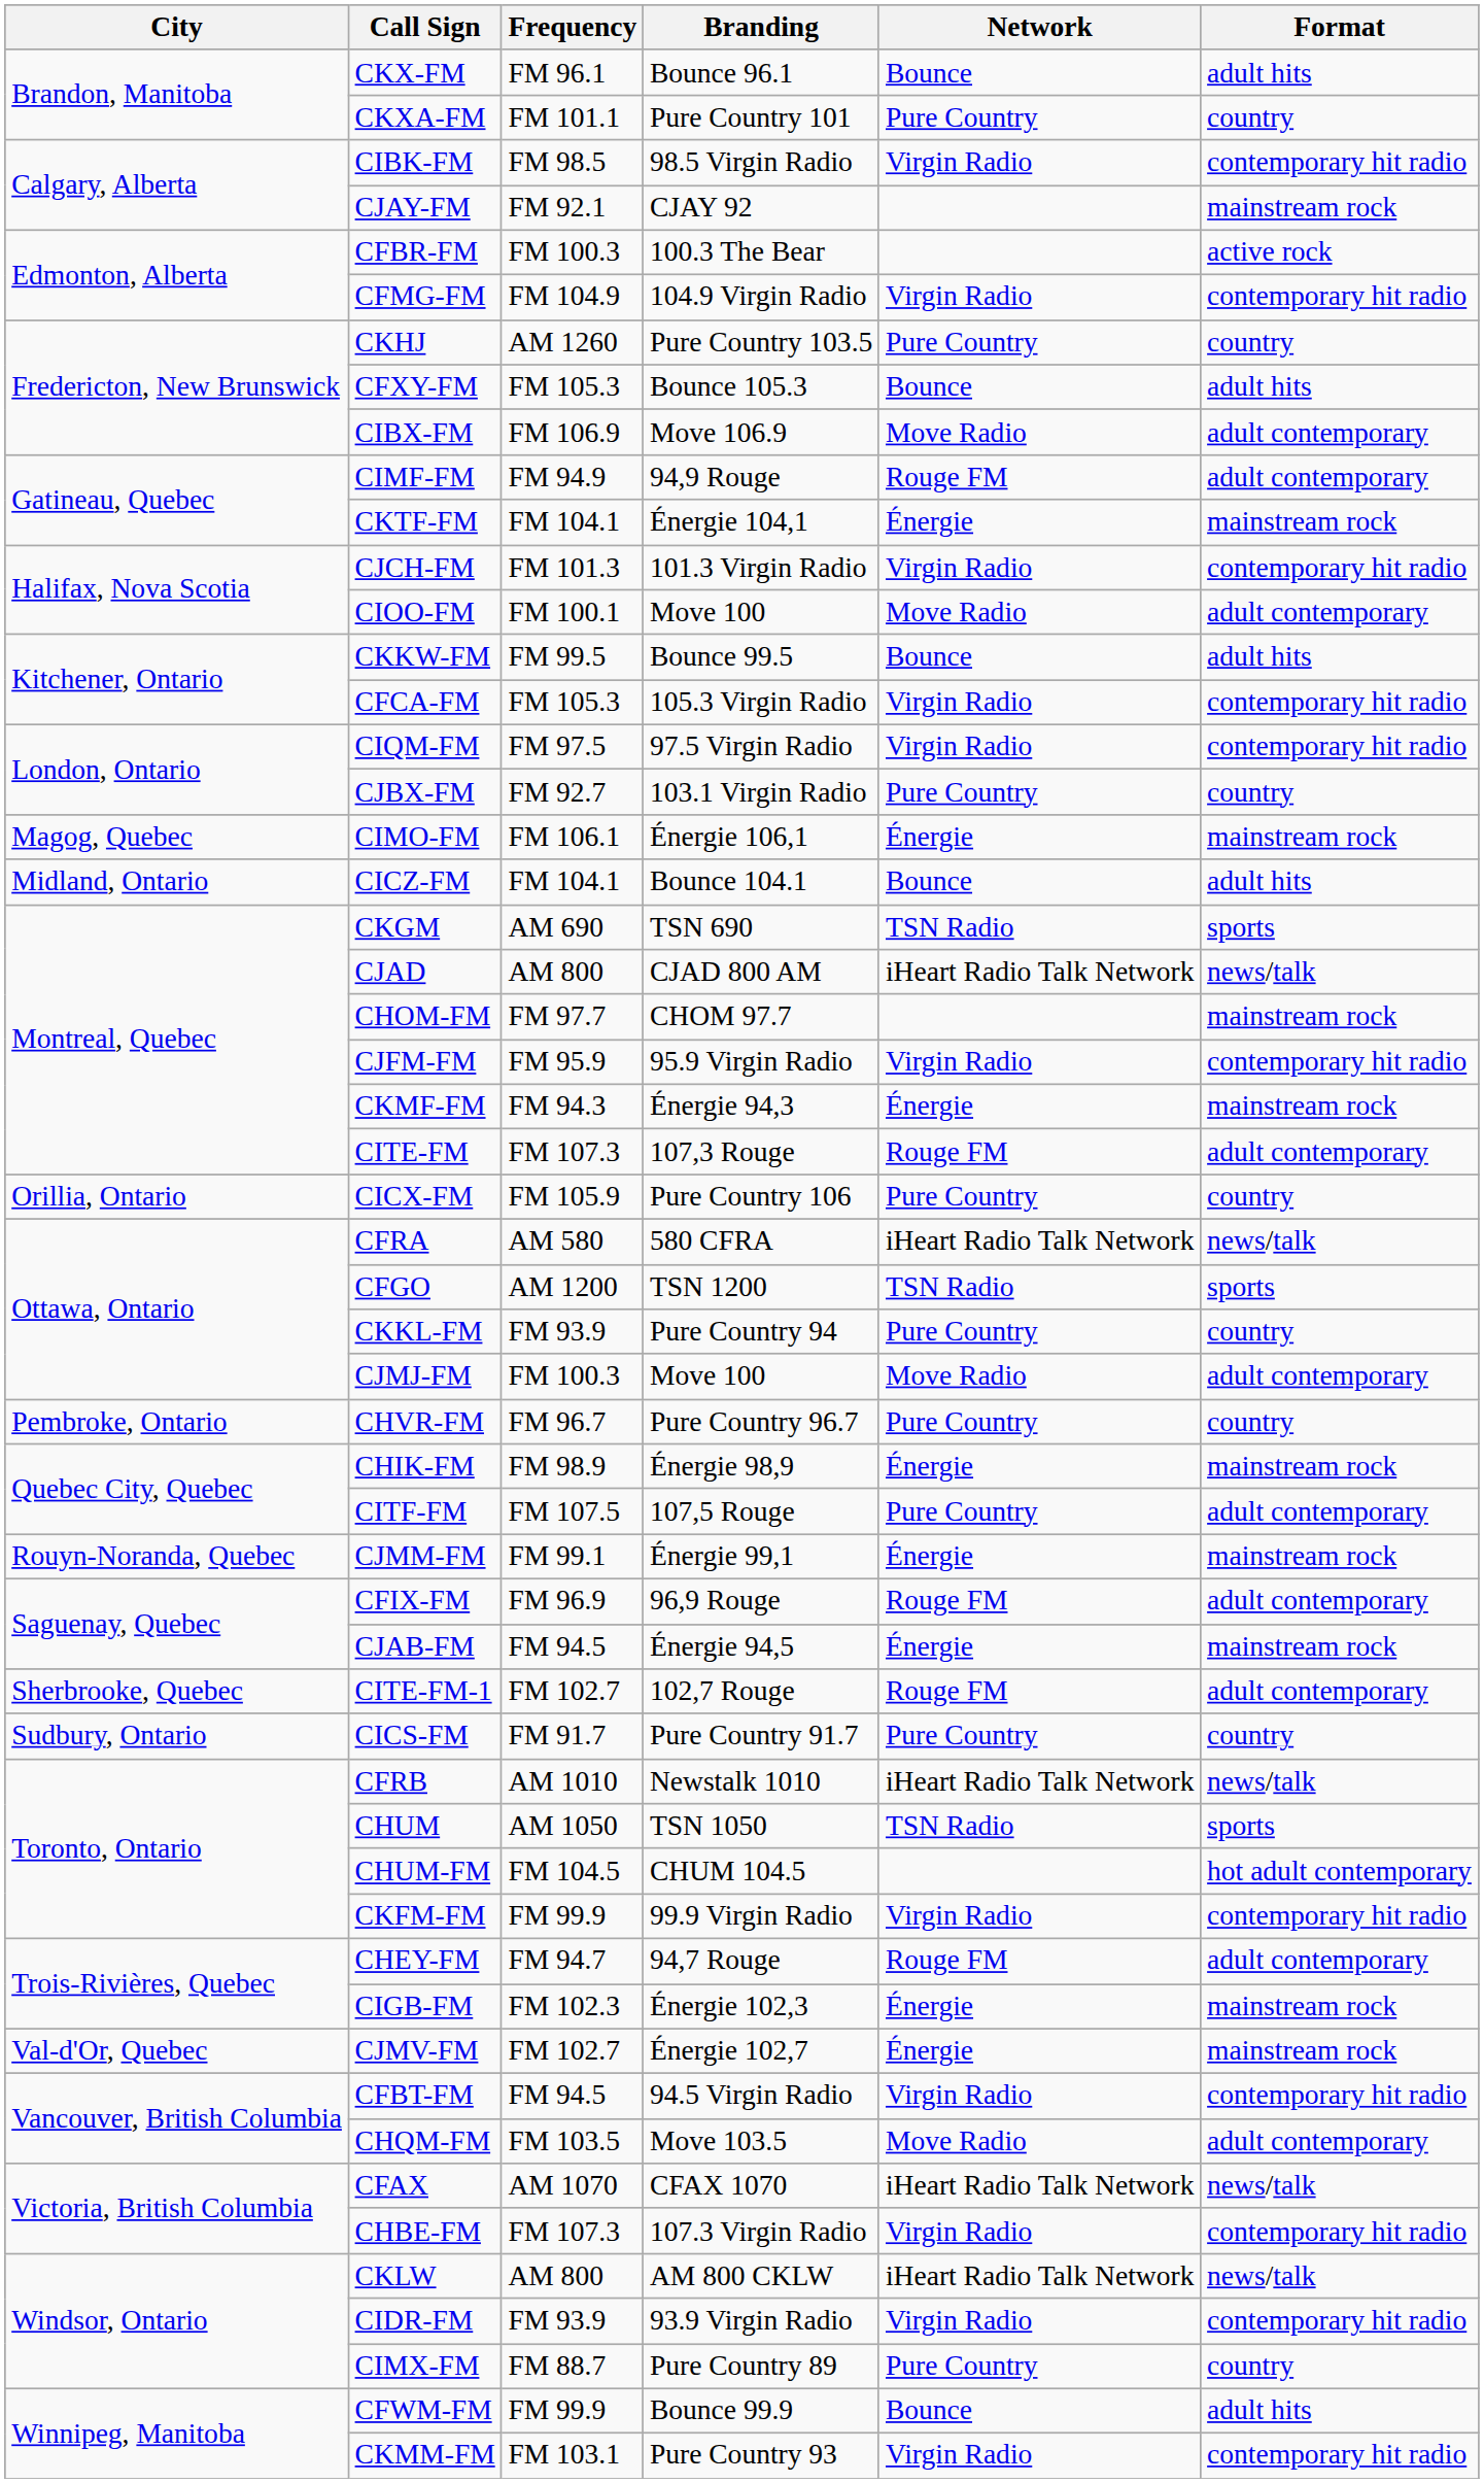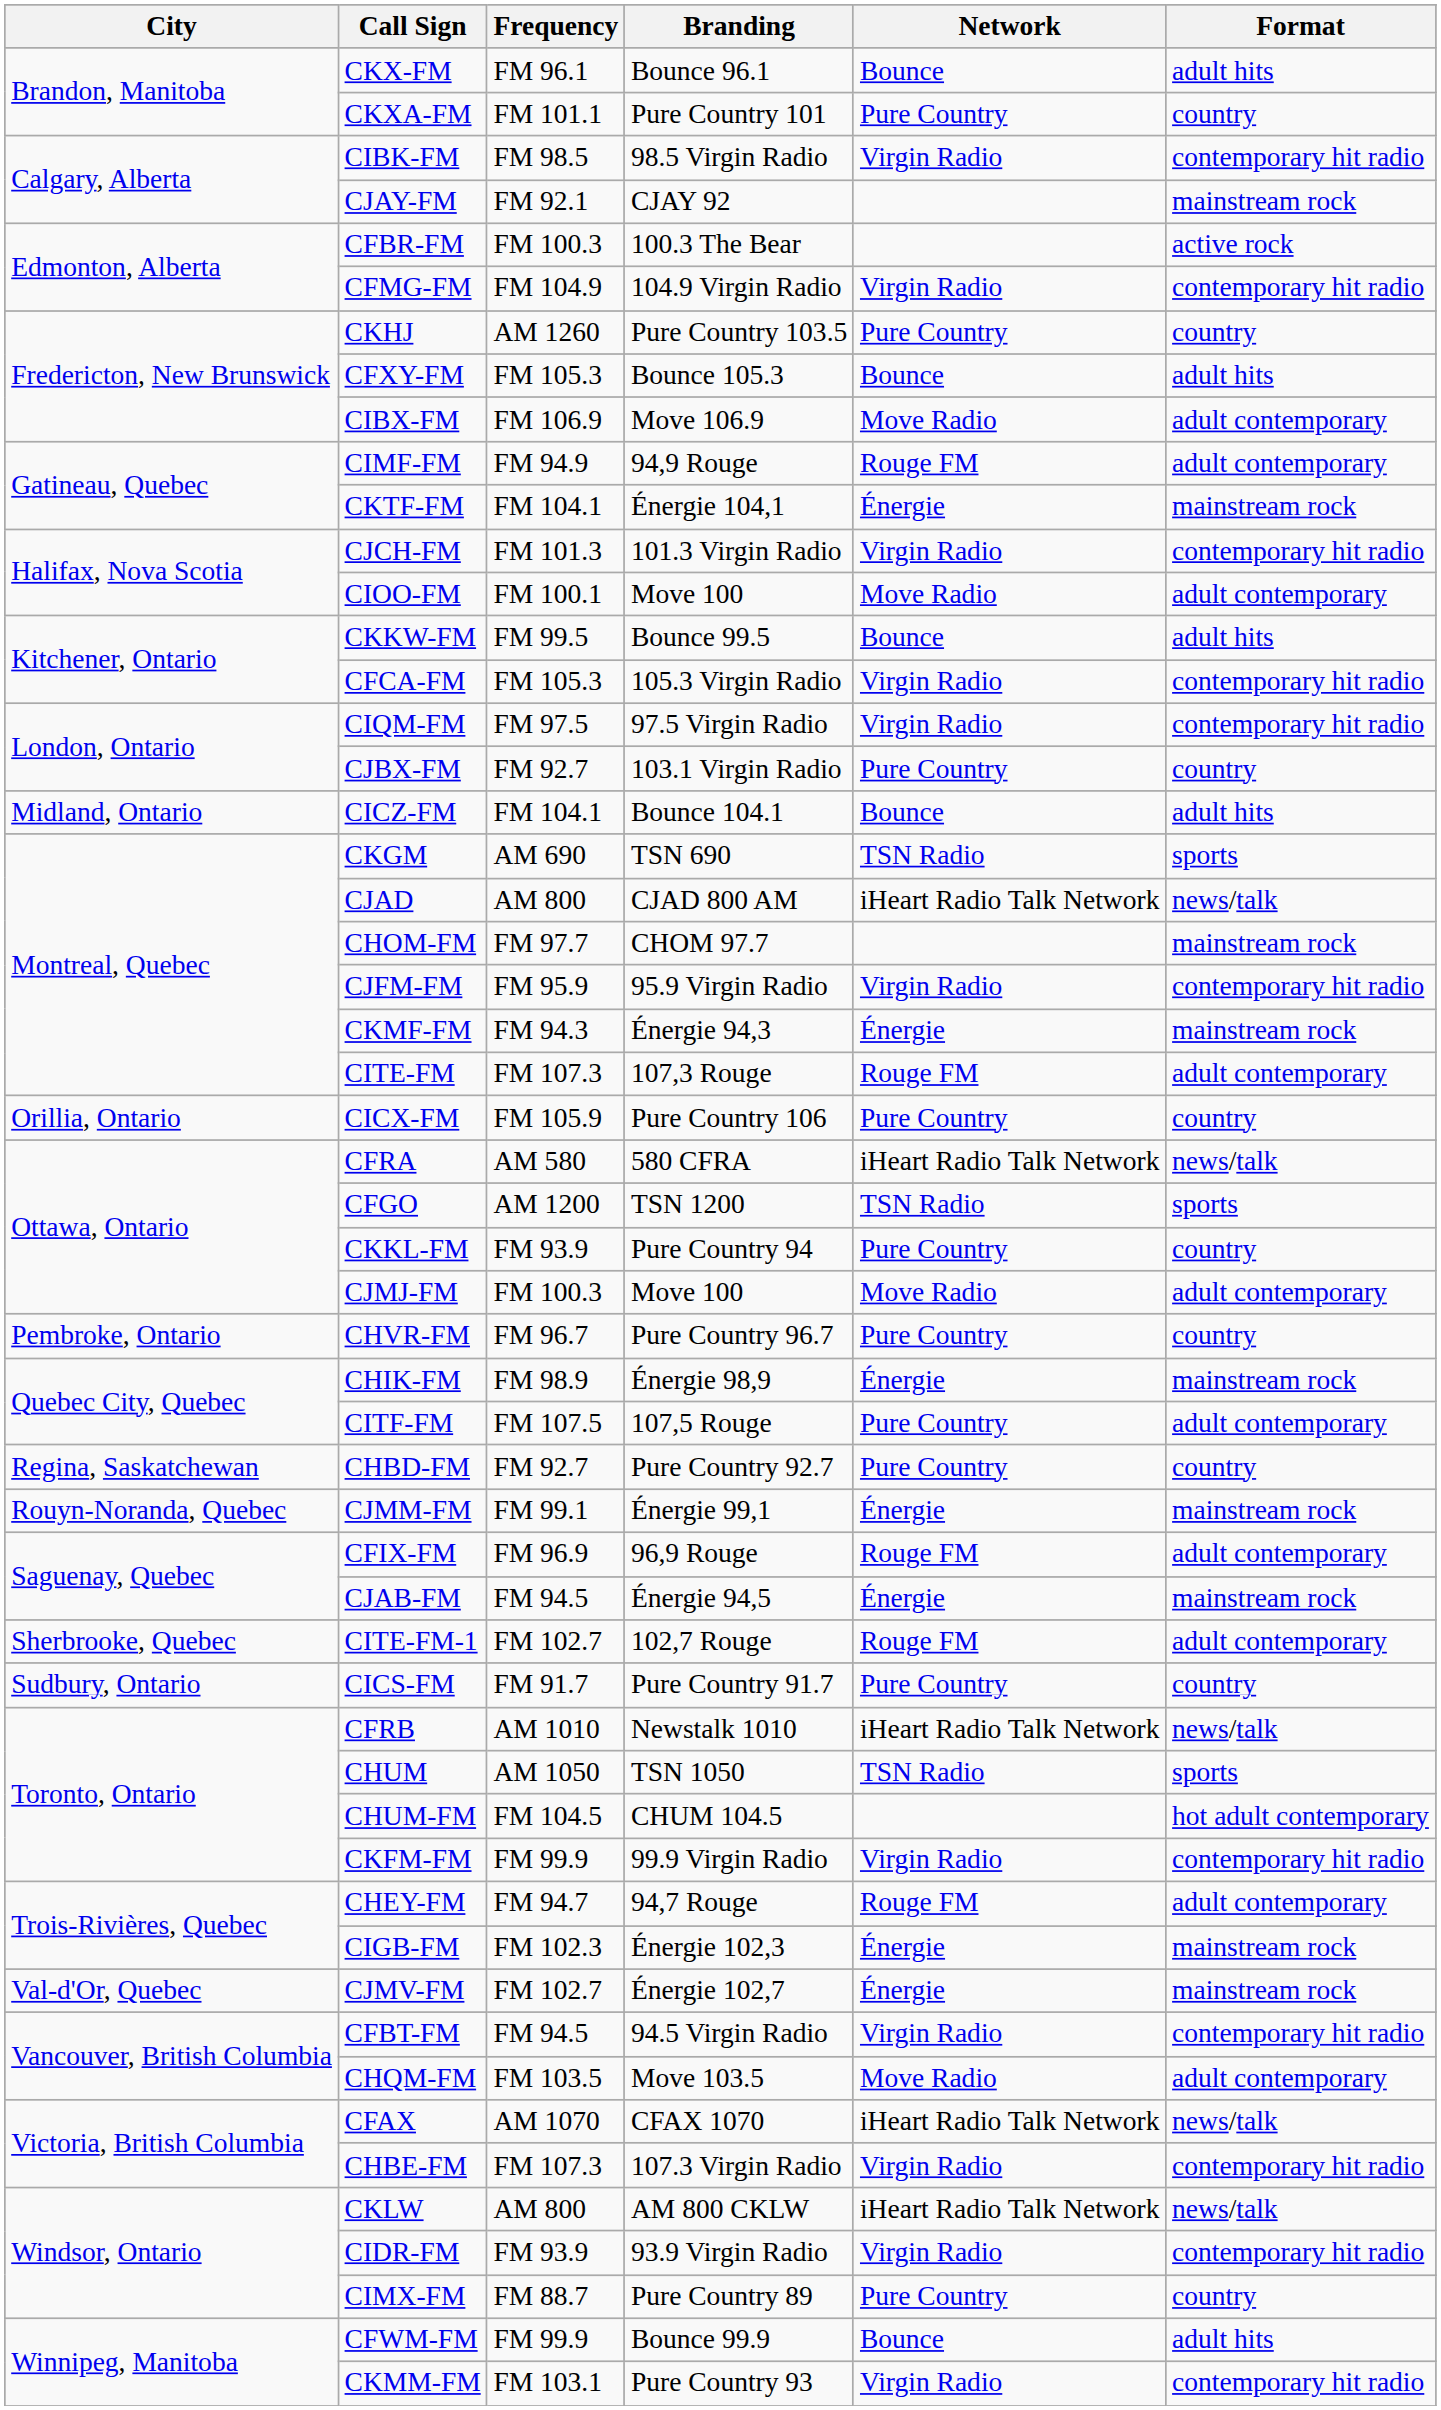- row: Magog, Quebec | CIMO-FM | FM 106.1 | Énergie 106,1 | Énergie | mainstream rock
+ row: Regina, Saskatchewan | CHBD-FM | FM 92.7 | Pure Country 92.7 | Pure Country | country
